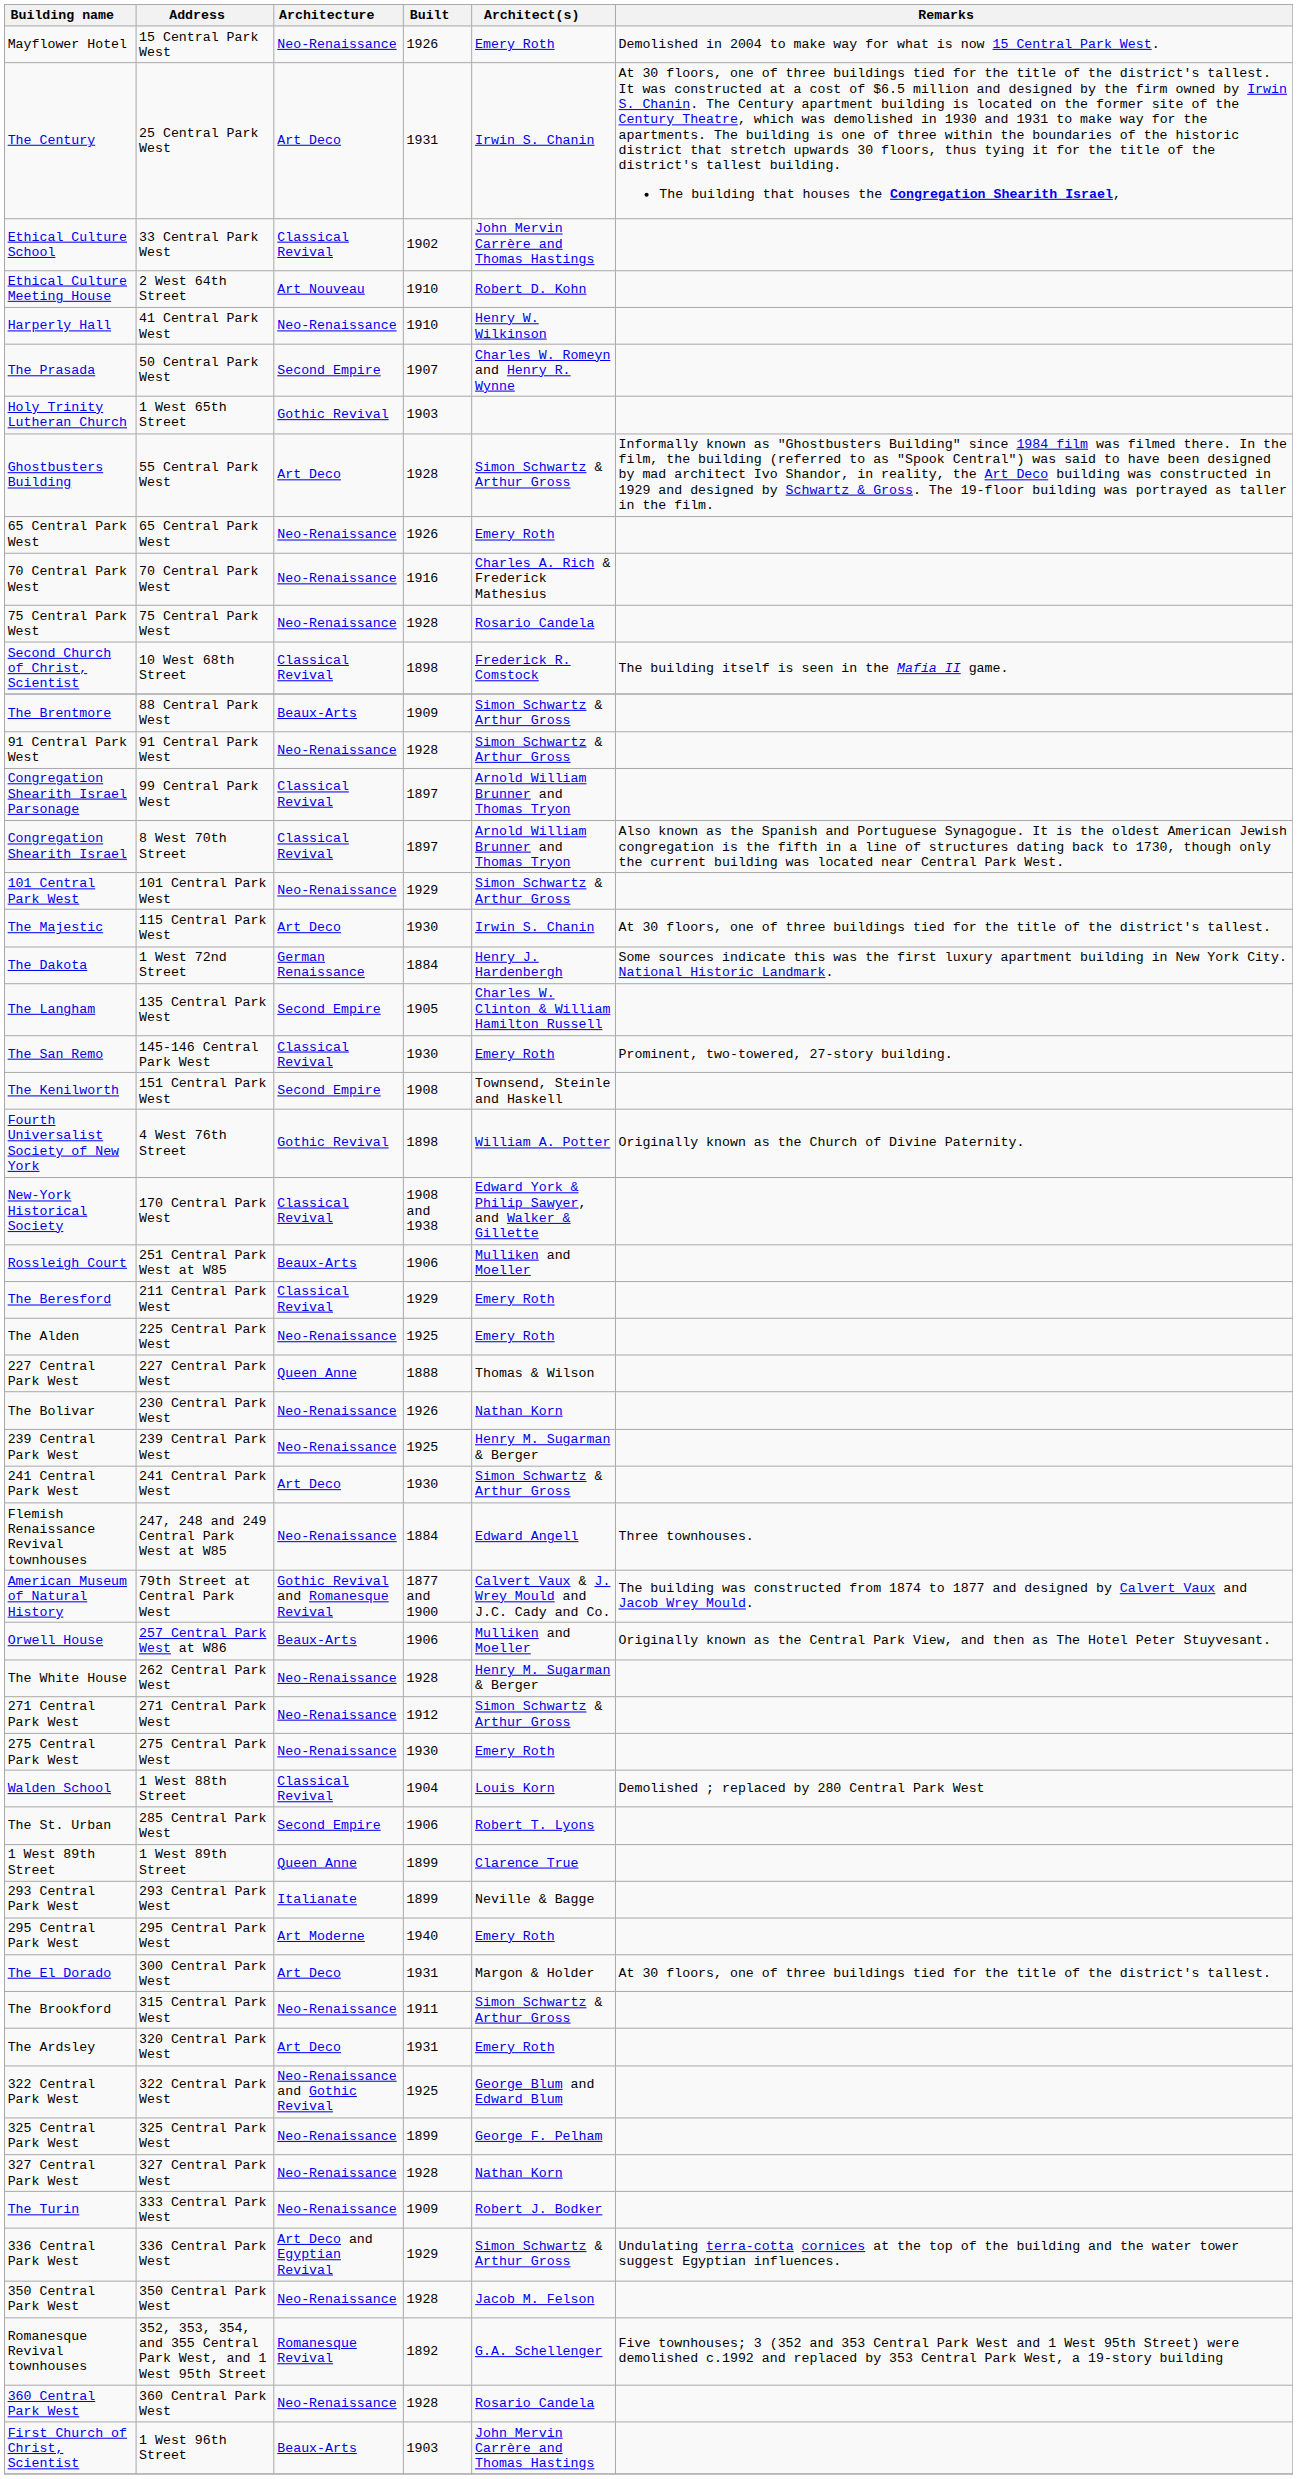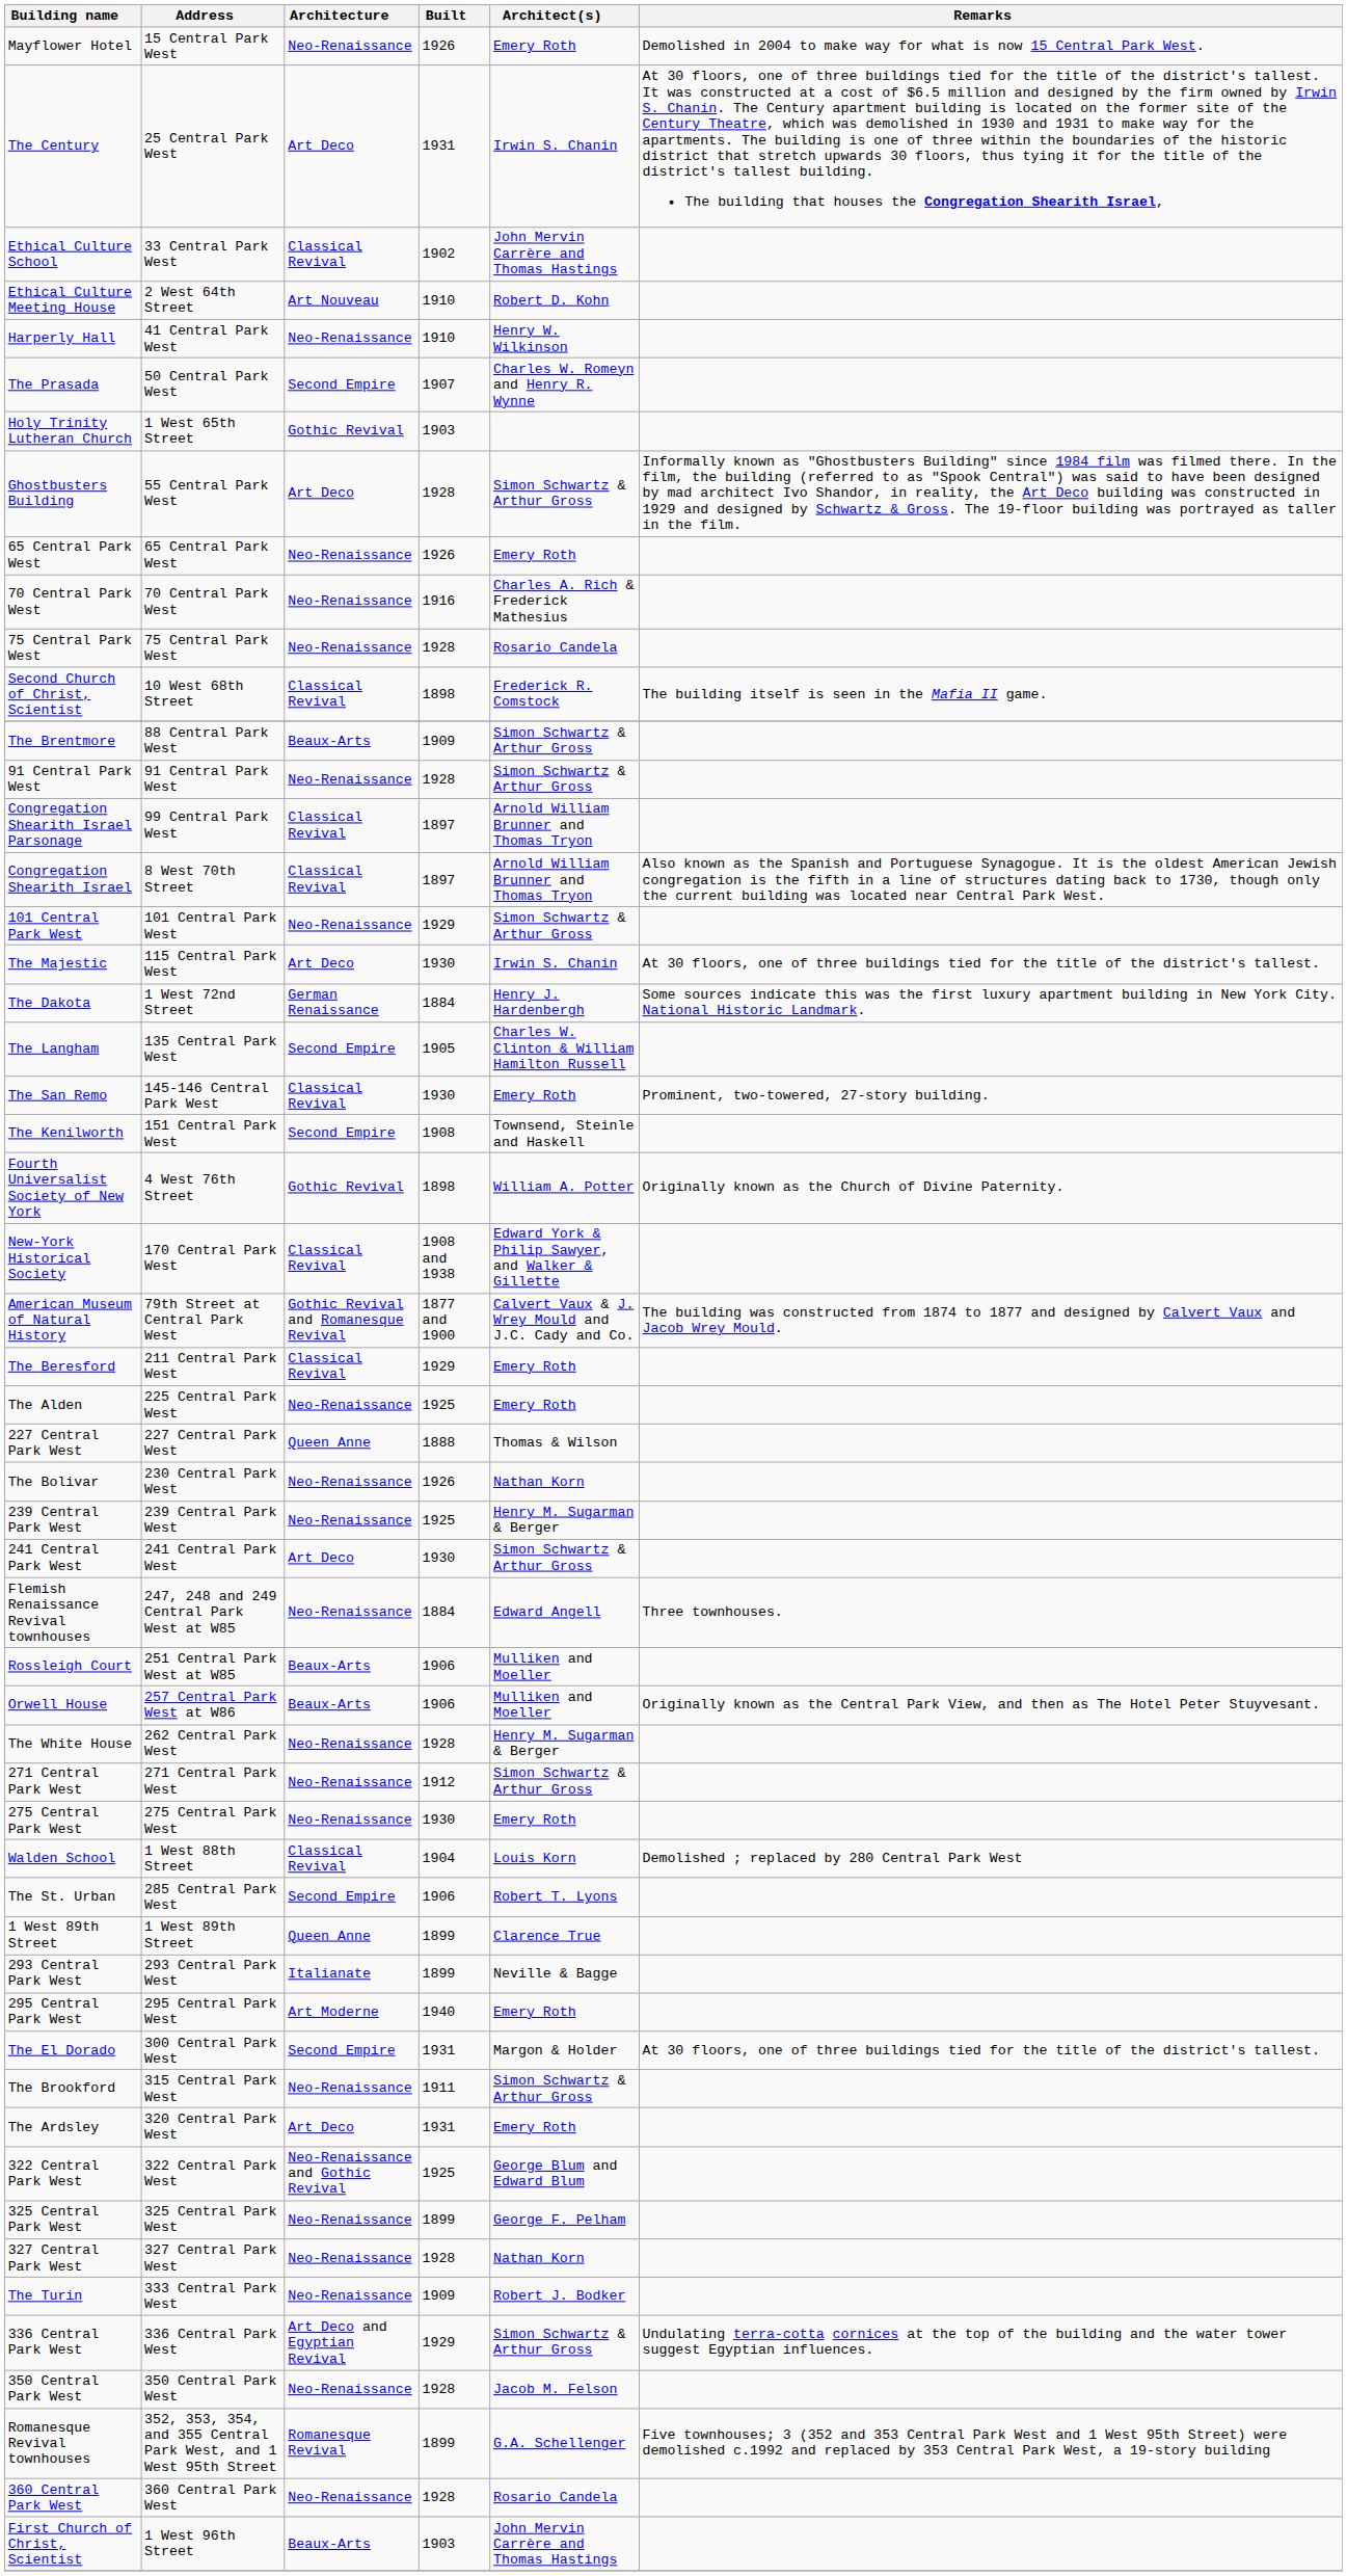rows swapped: American Museum of Natural History <-> Rossleigh Court
The El Dorado | Architecture: Art Deco -> Second Empire
Romanesque Revival townhouses | Built: 1892 -> 1899
